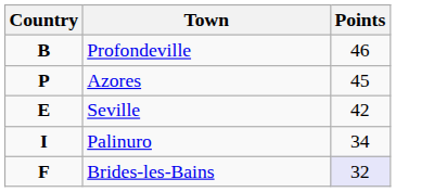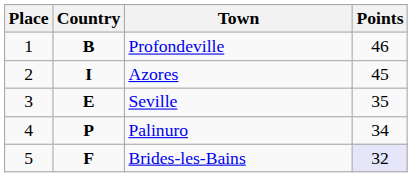+ column: Place | 1 | 2 | 3 | 4 | 5
Azores | Country: P -> I
Seville | Points: 42 -> 35
Palinuro | Country: I -> P
